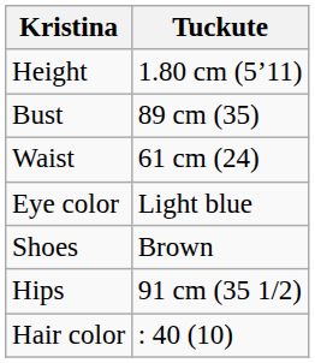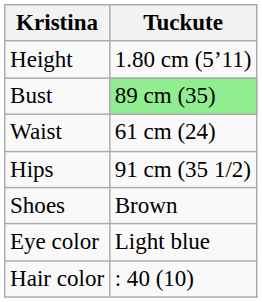Bust | Tuckute: no background -> lightgreen background
rows swapped: Hips <-> Eye color
